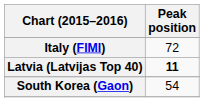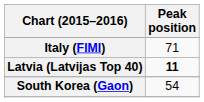Italy (FIMI) | Peak position: 72 -> 71
